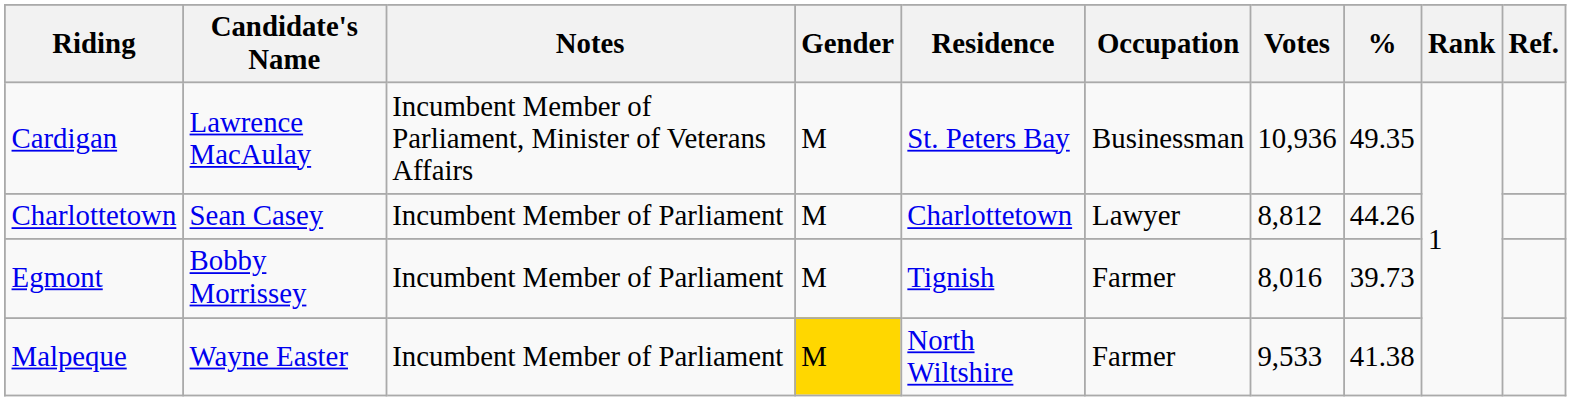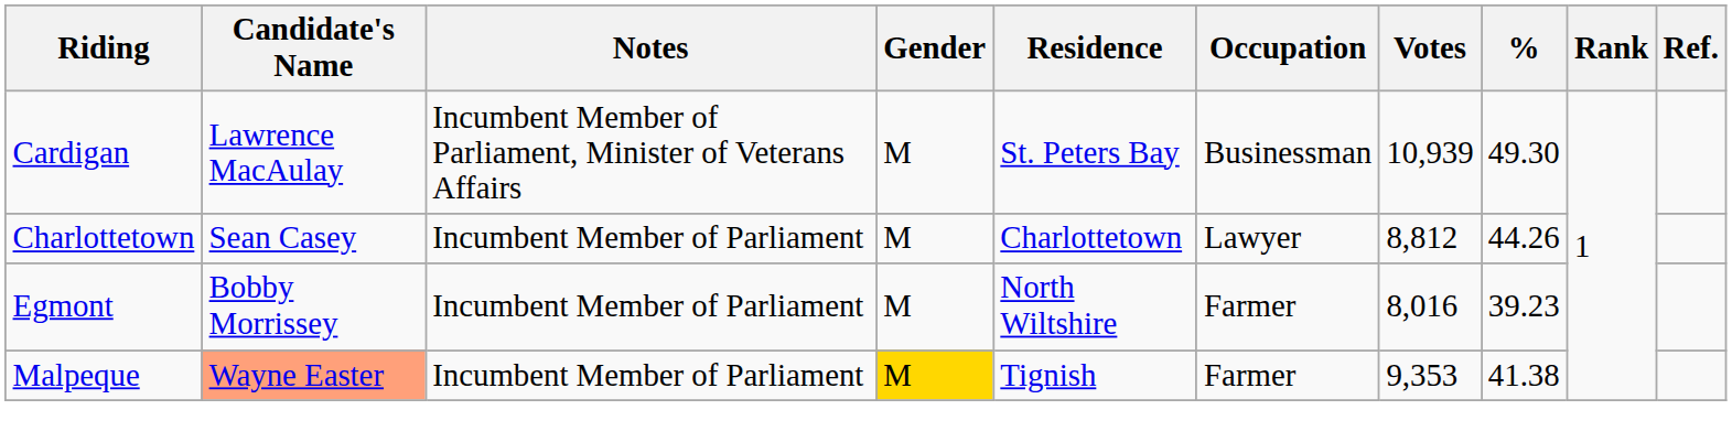Cardigan | Votes: 10,936 -> 10,939
Cardigan | %: 49.35 -> 49.30
Egmont | Residence: Tignish -> North Wiltshire
Egmont | %: 39.73 -> 39.23
Malpeque | Candidate's Name: no background -> lightsalmon background
Malpeque | Residence: North Wiltshire -> Tignish
Malpeque | Votes: 9,533 -> 9,353
